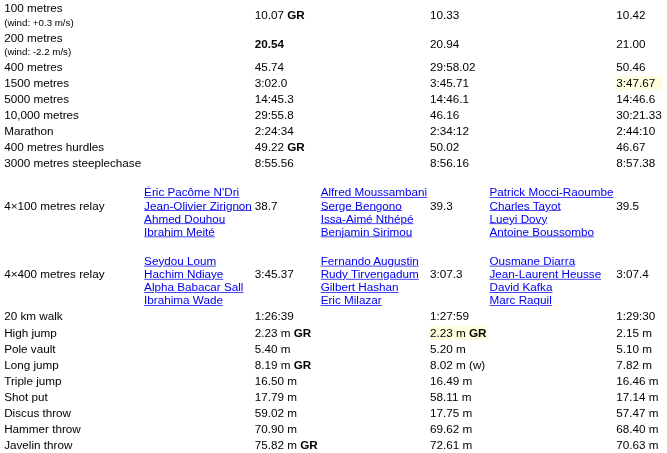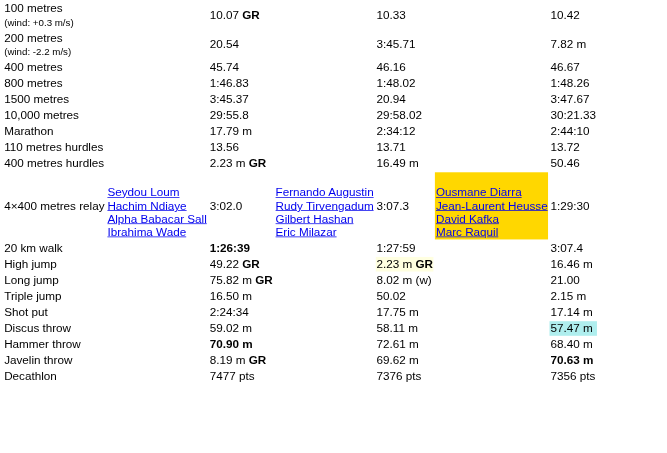200 metres (wind: -2.2 m/s) | column 3: bold -> normal
200 metres (wind: -2.2 m/s) | column 5: 20.94 -> 3:45.71
200 metres (wind: -2.2 m/s) | column 7: 21.00 -> 7.82 m
400 metres | column 5: 29:58.02 -> 46.16
400 metres | column 7: 50.46 -> 46.67
+ row: 800 metres | 1:46.83 | 1:48.02 | 1:48.26
1500 metres | column 3: 3:02.0 -> 3:45.37
1500 metres | column 5: 3:45.71 -> 20.94
1500 metres | column 7: lightyellow background -> no background
- row: 5000 metres | 14:45.3 | 14:46.1 | 14:46.6
10,000 metres | column 5: 46.16 -> 29:58.02
Marathon | column 3: 2:24:34 -> 17.79 m
+ row: 110 metres hurdles | 13.56 | 13.71 | 13.72
400 metres hurdles | column 3: 49.22 GR -> 2.23 m GR
400 metres hurdles | column 5: 50.02 -> 16.49 m
400 metres hurdles | column 7: 46.67 -> 50.46
- row: 3000 metres steeplechase | 8:55.56 | 8:56.16 | 8:57.38
- row: 4×100 metres relay | Éric Pacôme N'Dri Jean-Olivier Zirignon Ahmed Douhou Ibrahim Meité | 38.7 | Alfred Moussambani Serge Bengono Issa-Aimé Nthépé Benjamin Sirimou | 39.3 | Patrick Mocci-Raoumbe Charles Tayot Lueyi Dovy Antoine Boussombo | 39.5
4×400 metres relay | column 3: 3:45.37 -> 3:02.0
4×400 metres relay | column 6: no background -> gold background
4×400 metres relay | column 7: 3:07.4 -> 1:29:30
20 km walk | column 3: normal -> bold
20 km walk | column 7: 1:29:30 -> 3:07.4
High jump | column 3: 2.23 m GR -> 49.22 GR
High jump | column 7: 2.15 m -> 16.46 m
- row: Pole vault | 5.40 m | 5.20 m | 5.10 m
Long jump | column 3: 8.19 m GR -> 75.82 m GR
Long jump | column 7: 7.82 m -> 21.00
Triple jump | column 5: 16.49 m -> 50.02
Triple jump | column 7: 16.46 m -> 2.15 m
Shot put | column 3: 17.79 m -> 2:24:34
Shot put | column 5: 58.11 m -> 17.75 m
Discus throw | column 5: 17.75 m -> 58.11 m
Discus throw | column 7: no background -> paleturquoise background
Hammer throw | column 3: normal -> bold
Hammer throw | column 5: 69.62 m -> 72.61 m
Javelin throw | column 3: 75.82 m GR -> 8.19 m GR
Javelin throw | column 5: 72.61 m -> 69.62 m
Javelin throw | column 7: normal -> bold
+ row: Decathlon | 7477 pts | 7376 pts | 7356 pts
